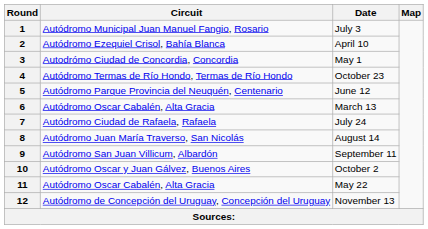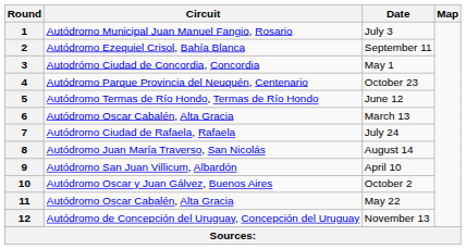2 | Date: April 10 -> September 11
4 | Circuit: Autódromo Termas de Río Hondo, Termas de Río Hondo -> Autódromo Parque Provincia del Neuquén, Centenario
5 | Circuit: Autódromo Parque Provincia del Neuquén, Centenario -> Autódromo Termas de Río Hondo, Termas de Río Hondo
9 | Date: September 11 -> April 10
